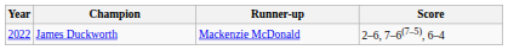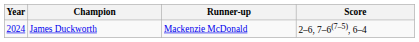James Duckworth | Year: 2022 -> 2024
